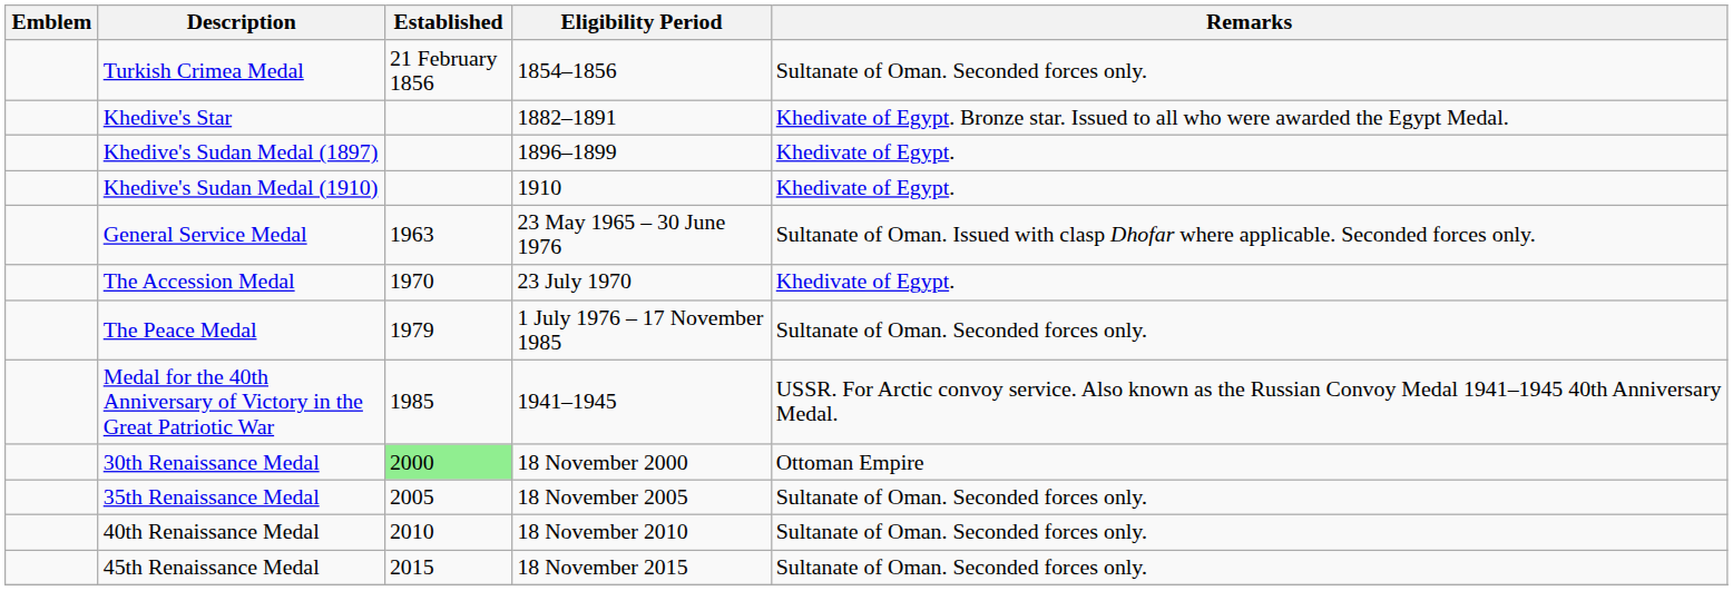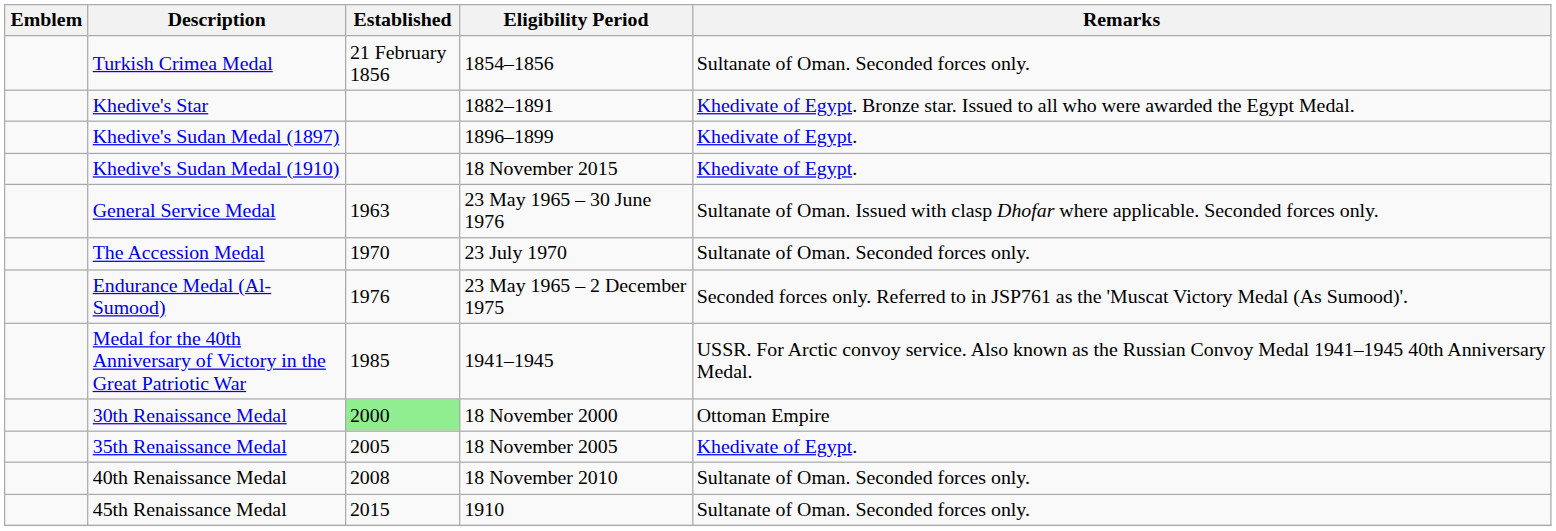Khedive's Sudan Medal (1910) | Eligibility Period: 1910 -> 18 November 2015
The Accession Medal | Remarks: Khedivate of Egypt. -> Sultanate of Oman. Seconded forces only.
- row: The Peace Medal | 1979 | 1 July 1976 – 17 November 1985 | Sultanate of Oman. Seconded forces only.
+ row: Endurance Medal (Al-Sumood) | 1976 | 23 May 1965 – 2 December 1975 | Seconded forces only. Referred to in JSP761 as the 'Muscat Victory Medal (As Sumood)'.
35th Renaissance Medal | Remarks: Sultanate of Oman. Seconded forces only. -> Khedivate of Egypt.
40th Renaissance Medal | Established: 2010 -> 2008
45th Renaissance Medal | Eligibility Period: 18 November 2015 -> 1910
